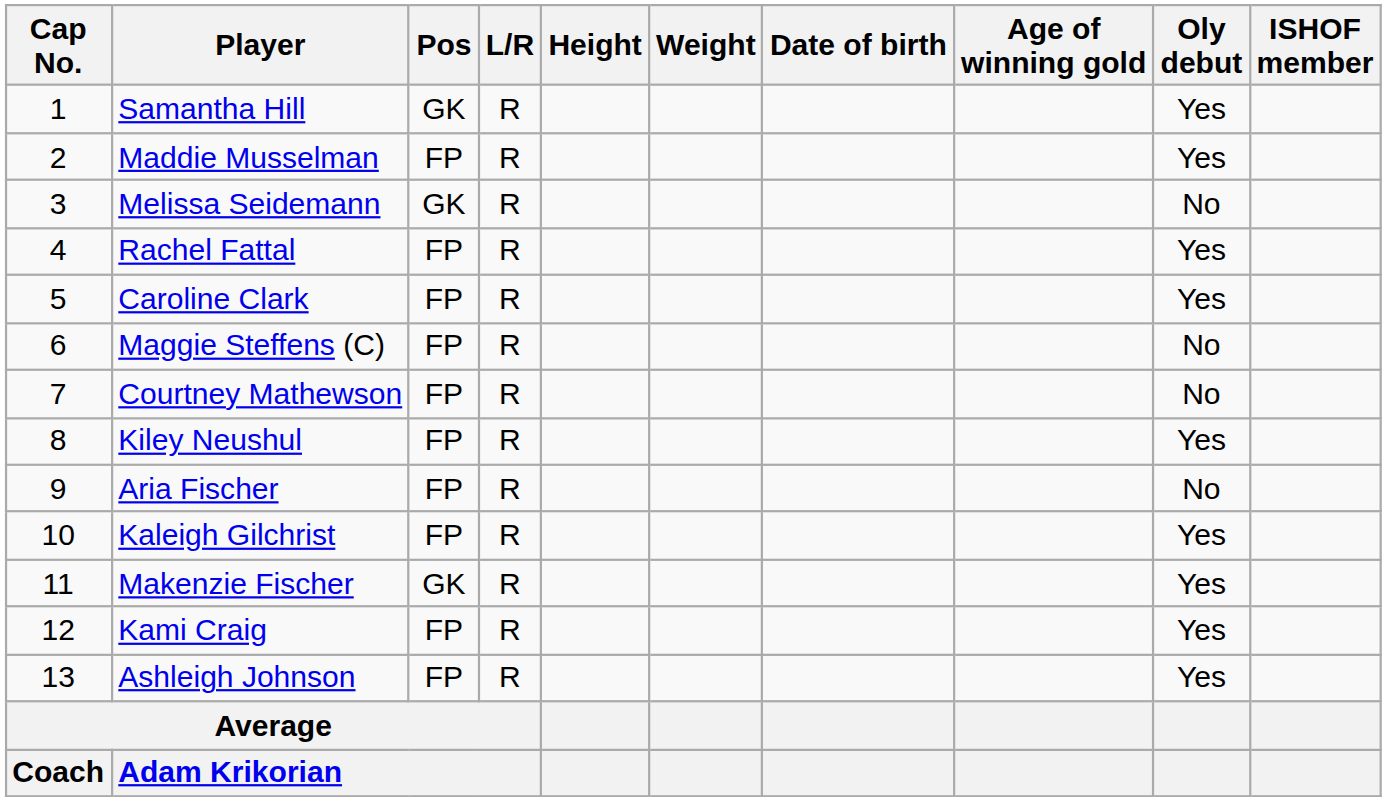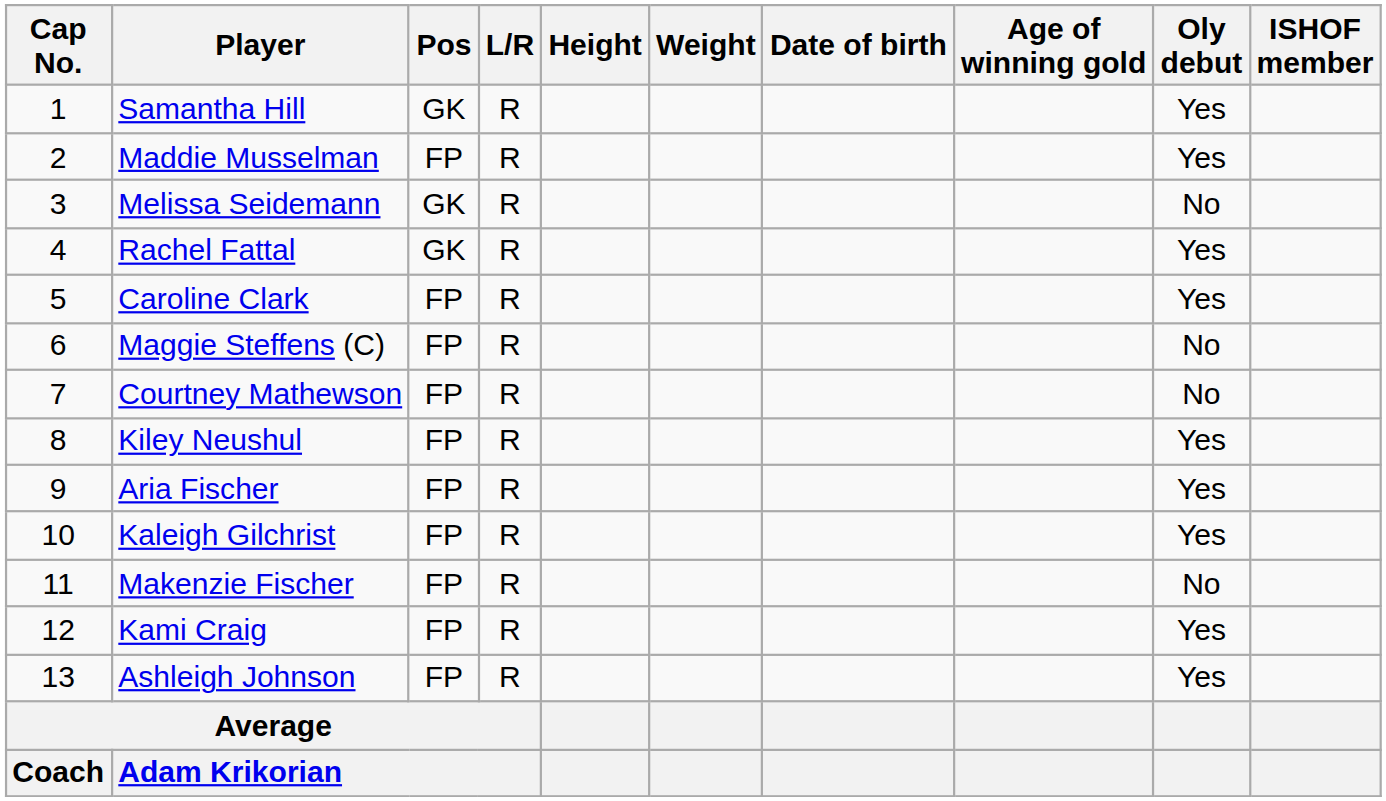Rachel Fattal | Pos: FP -> GK
Aria Fischer | Oly debut: No -> Yes
Makenzie Fischer | Pos: GK -> FP
Makenzie Fischer | Oly debut: Yes -> No
